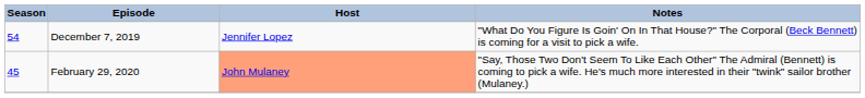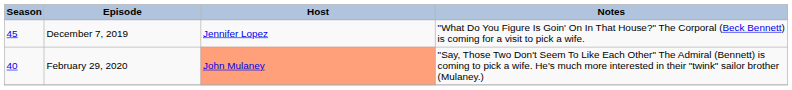December 7, 2019 | Season: 54 -> 45
February 29, 2020 | Season: 45 -> 40
